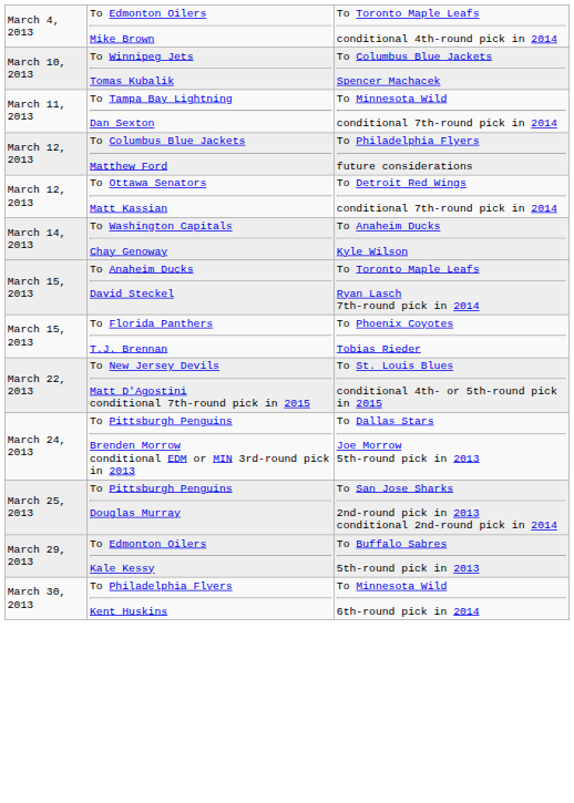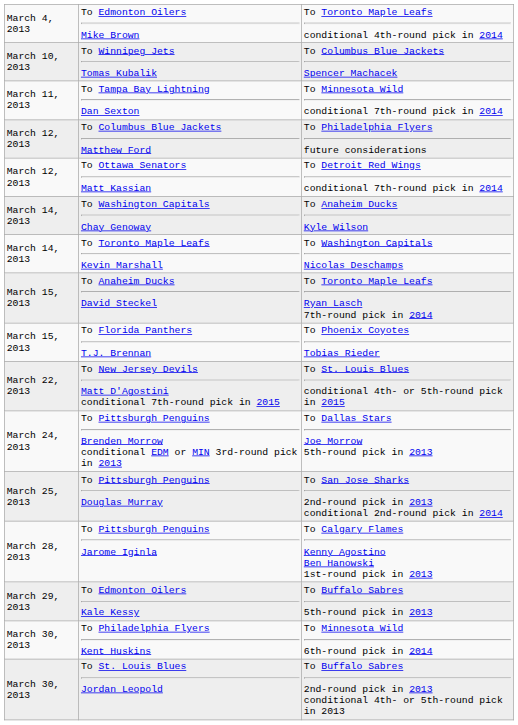+ row: March 14, 2013 | To Toronto Maple Leafs Kevin Marshall | To Washington Capitals Nicolas Deschamps
+ row: March 28, 2013 | To Pittsburgh Penguins Jarome Iginla | To Calgary Flames Kenny Agostino Ben Hanowski 1st-round pick in 2013
+ row: March 30, 2013 | To St. Louis Blues Jordan Leopold | To Buffalo Sabres 2nd-round pick in 2013 conditional 4th- or 5th-round pick in 2013
